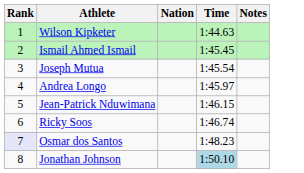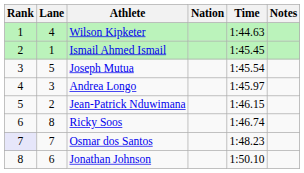+ column: Lane | 4 | 1 | 5 | 3 | 2 | 8 | 7 | 6
Jonathan Johnson | Time: lightblue background -> no background
